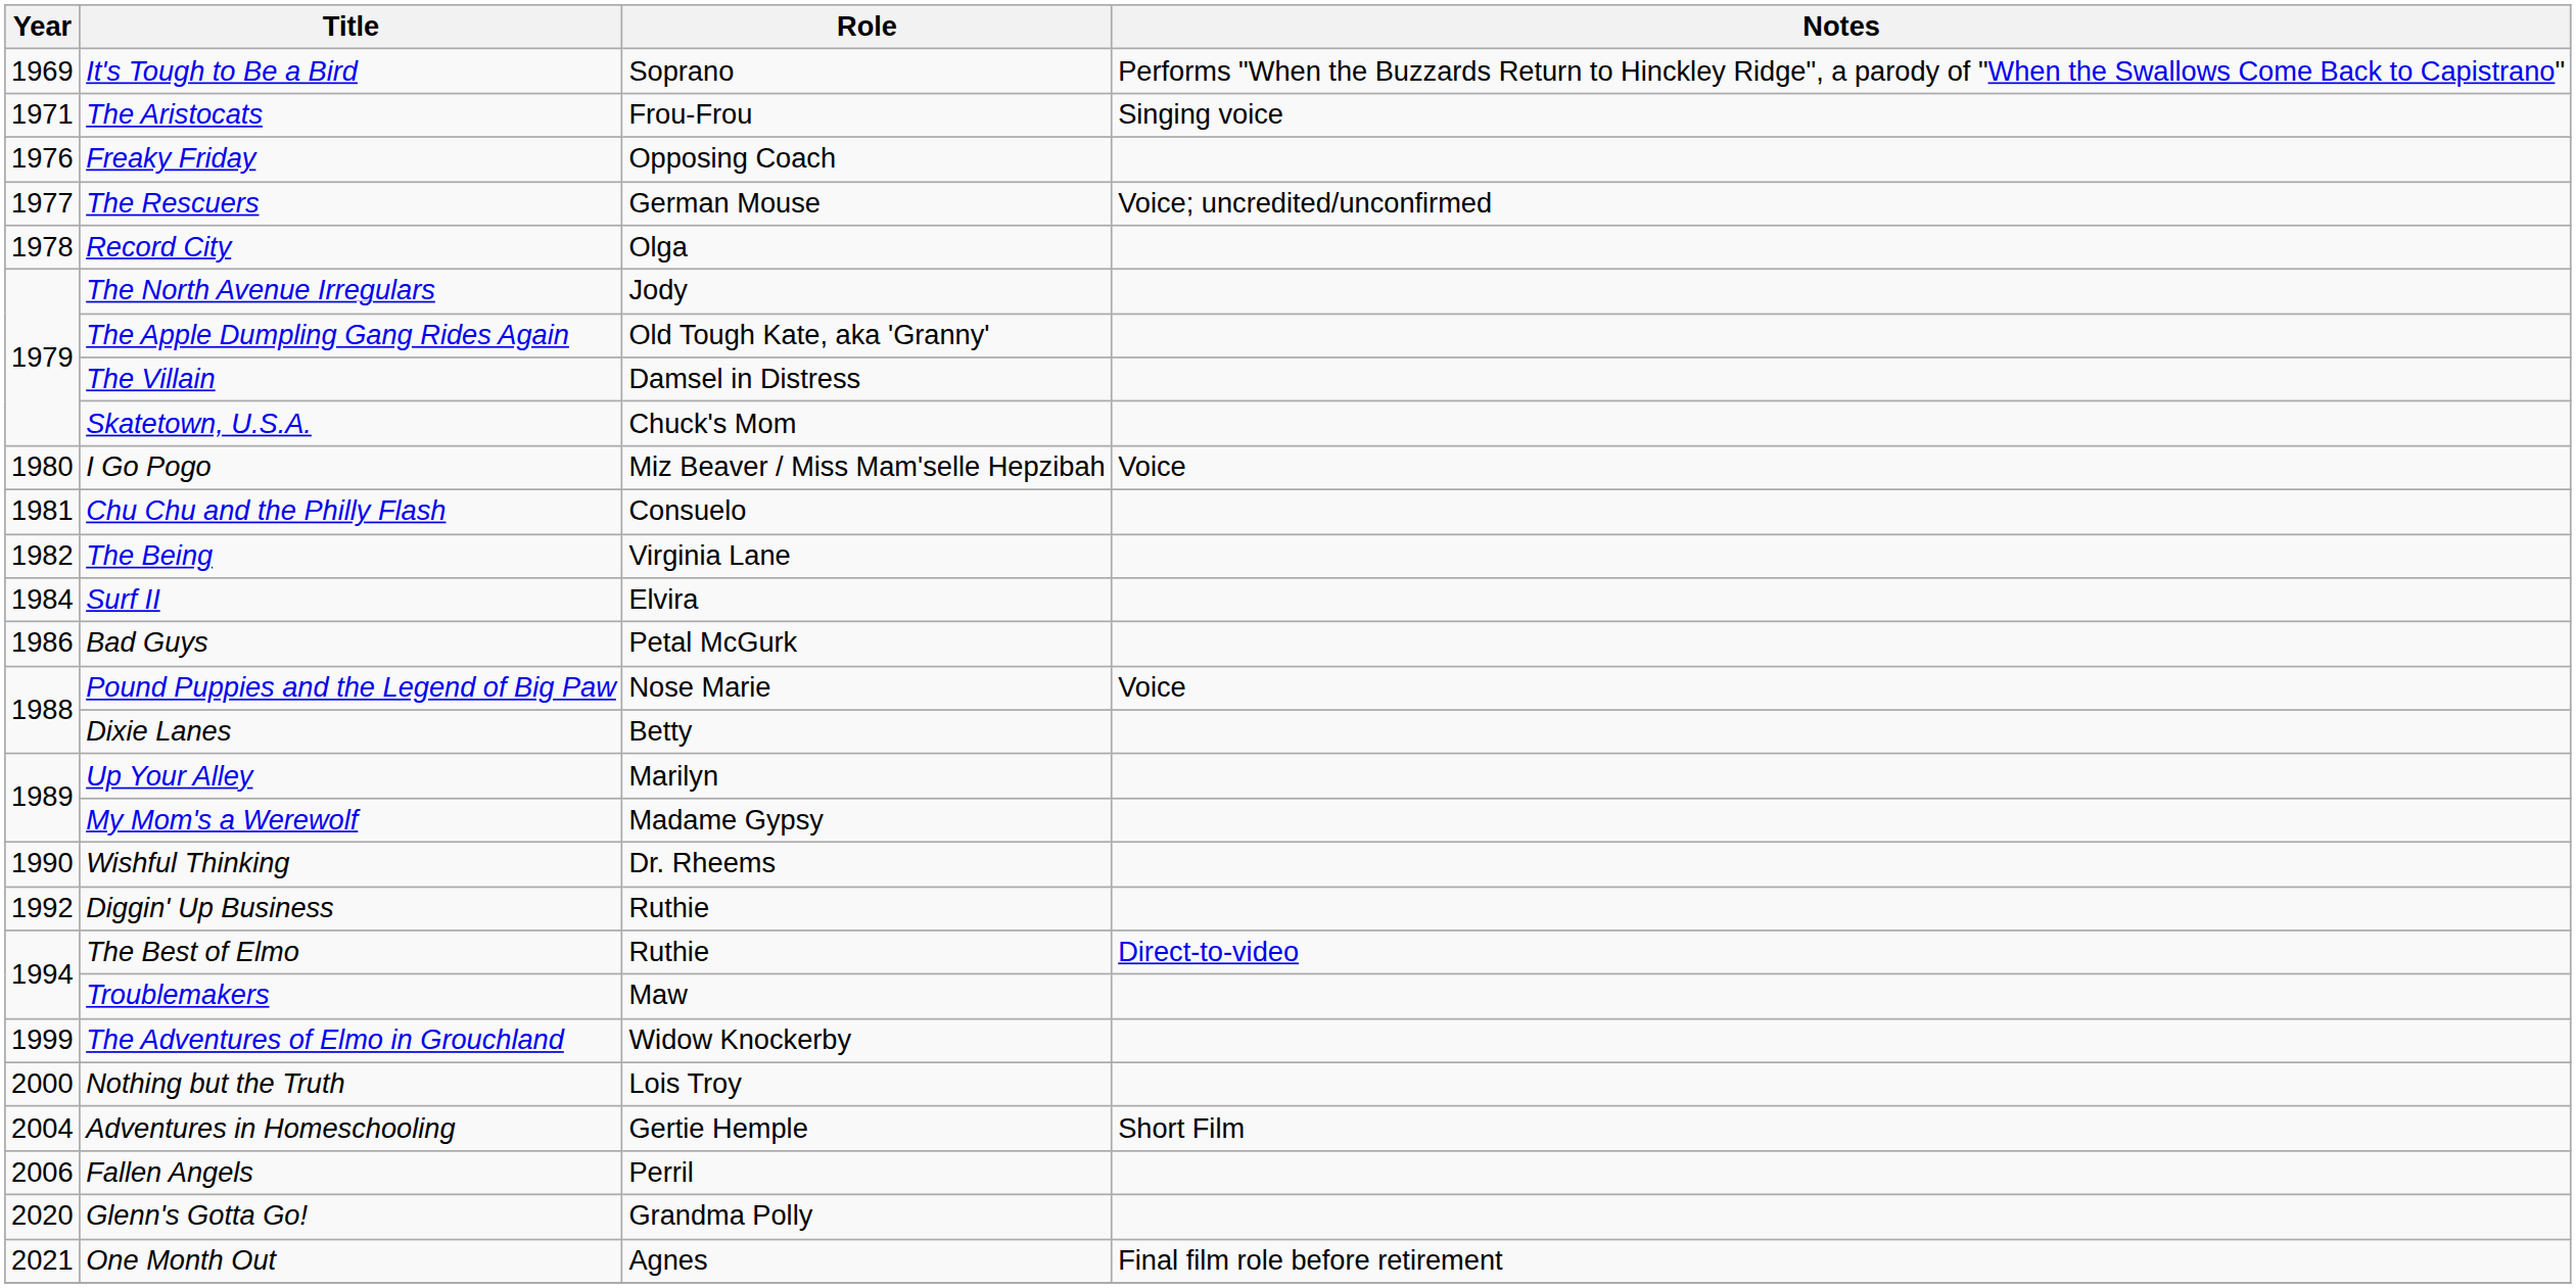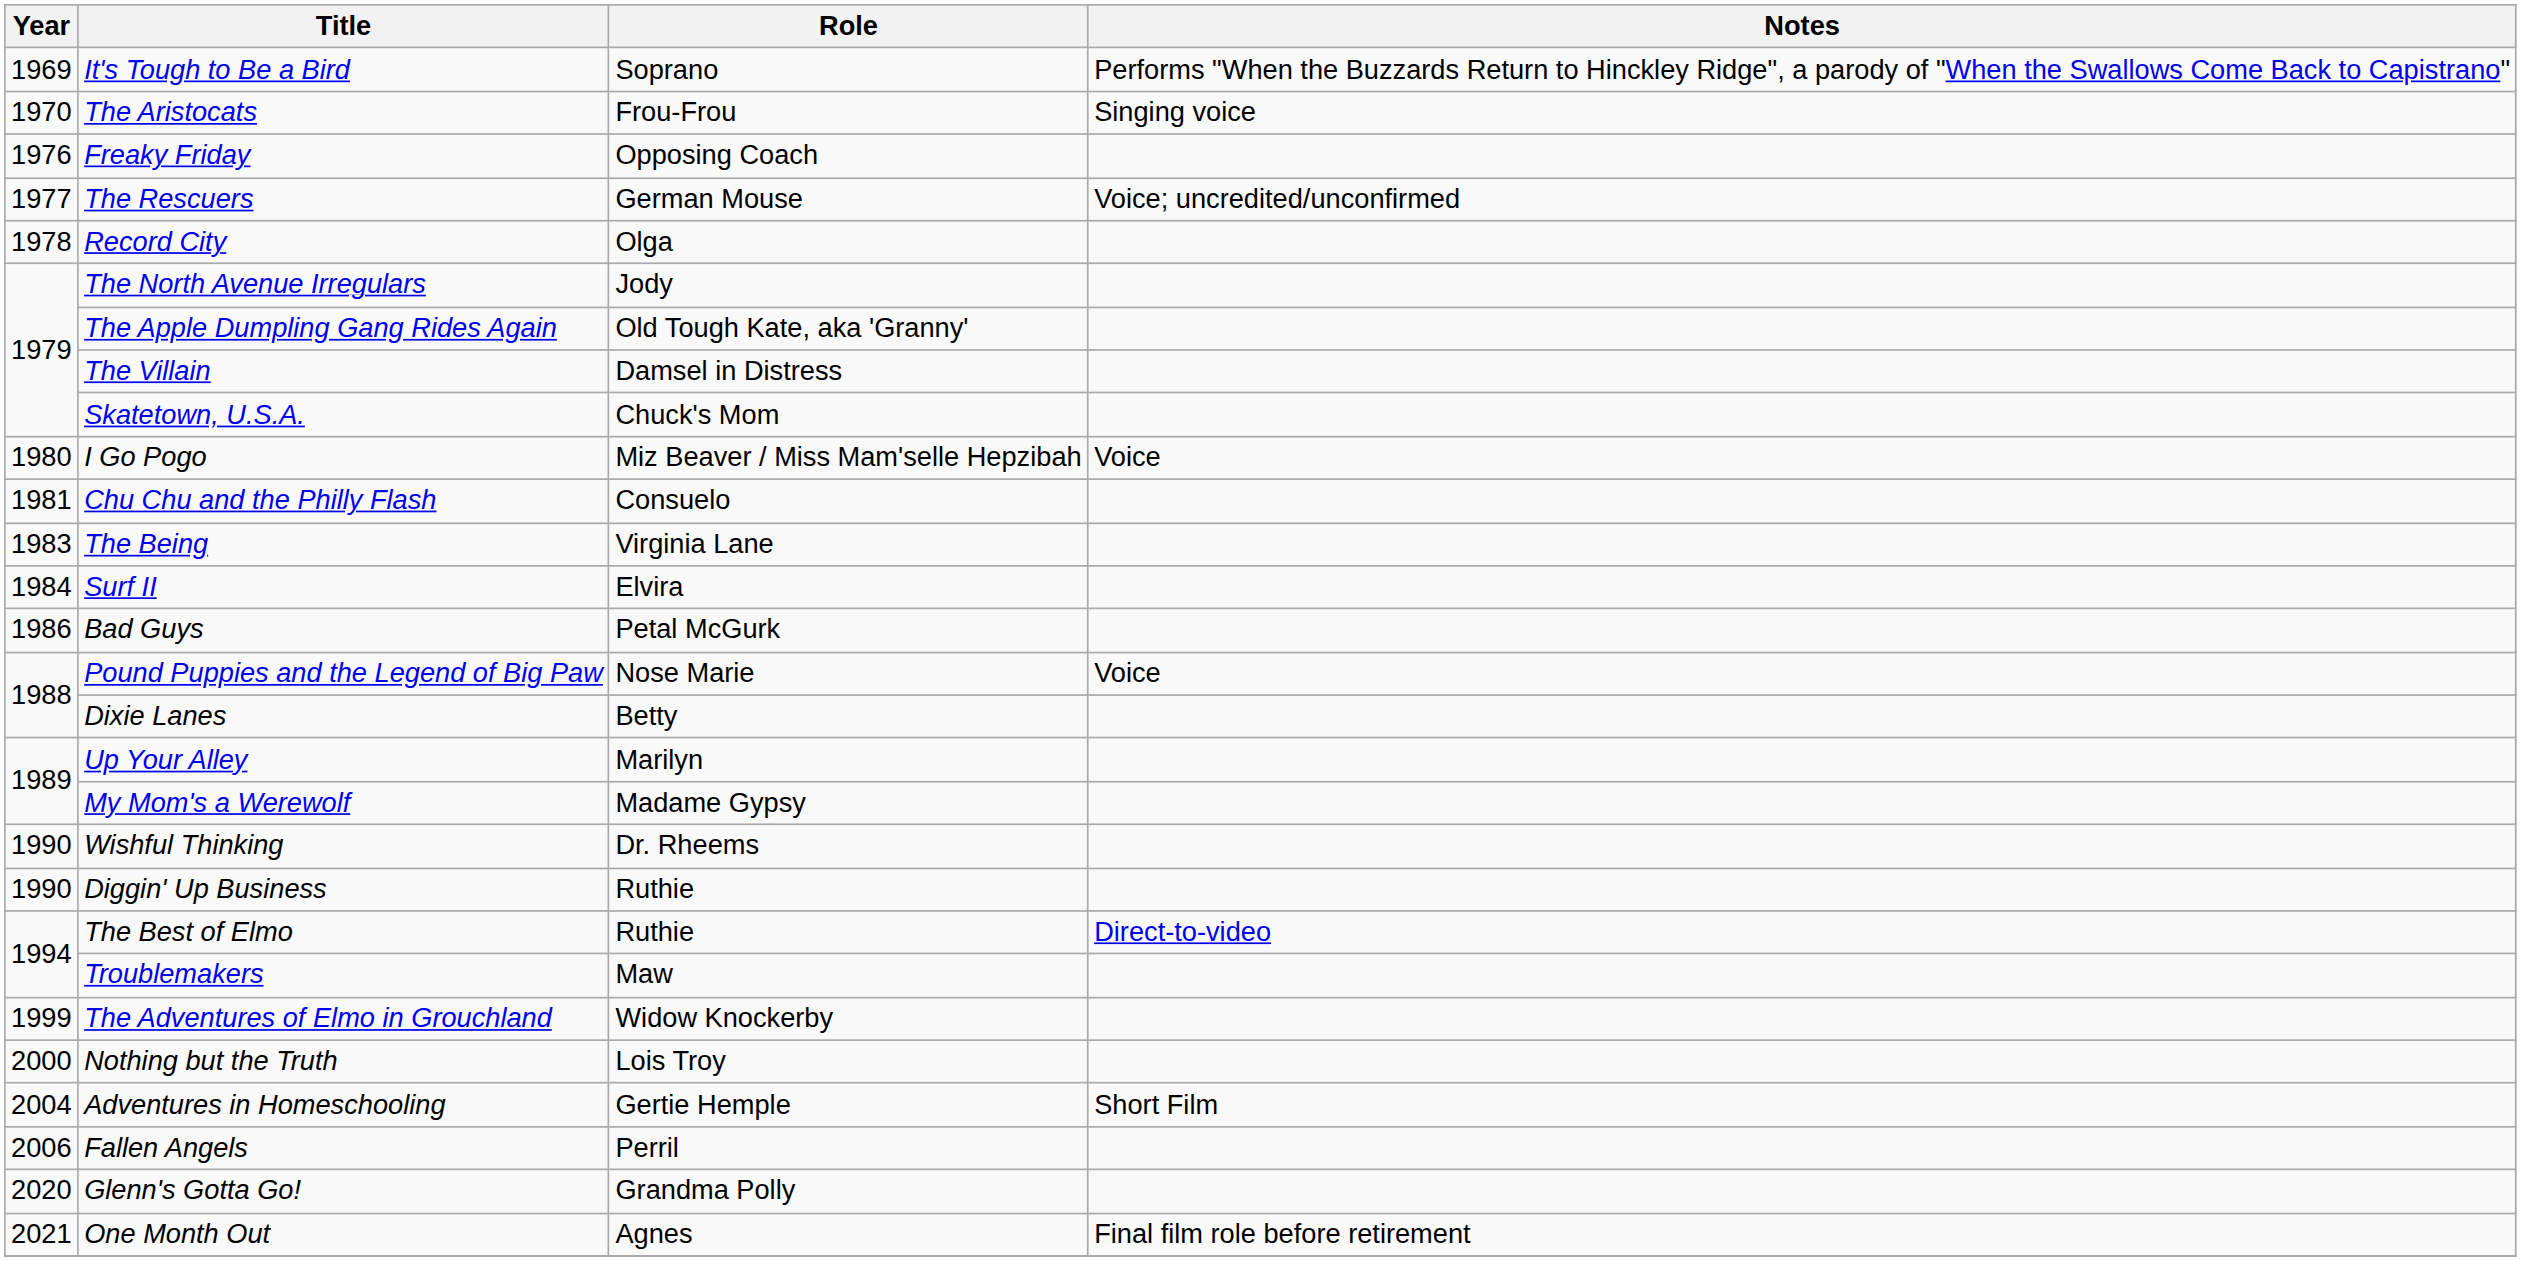The Aristocats | Year: 1971 -> 1970
The Being | Year: 1982 -> 1983
Diggin' Up Business | Year: 1992 -> 1990
